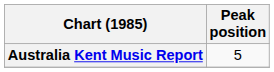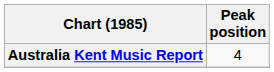Australia Kent Music Report | Peak position: 5 -> 4
